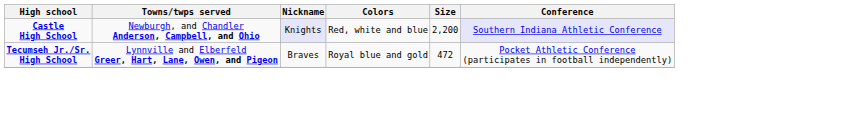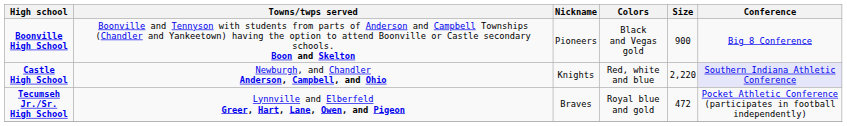+ row: Boonville High School | Boonville and Tennyson with students from parts of Anderson and Campbell Townships (Chandler and Yankeetown) having the option to attend Boonville or Castle secondary schools. Boon and Skelton | Pioneers | Black and Vegas gold | 900 | Big 8 Conference
Castle High School | Nickname: lavender background -> no background
Castle High School | Size: 2,200 -> 2,220
